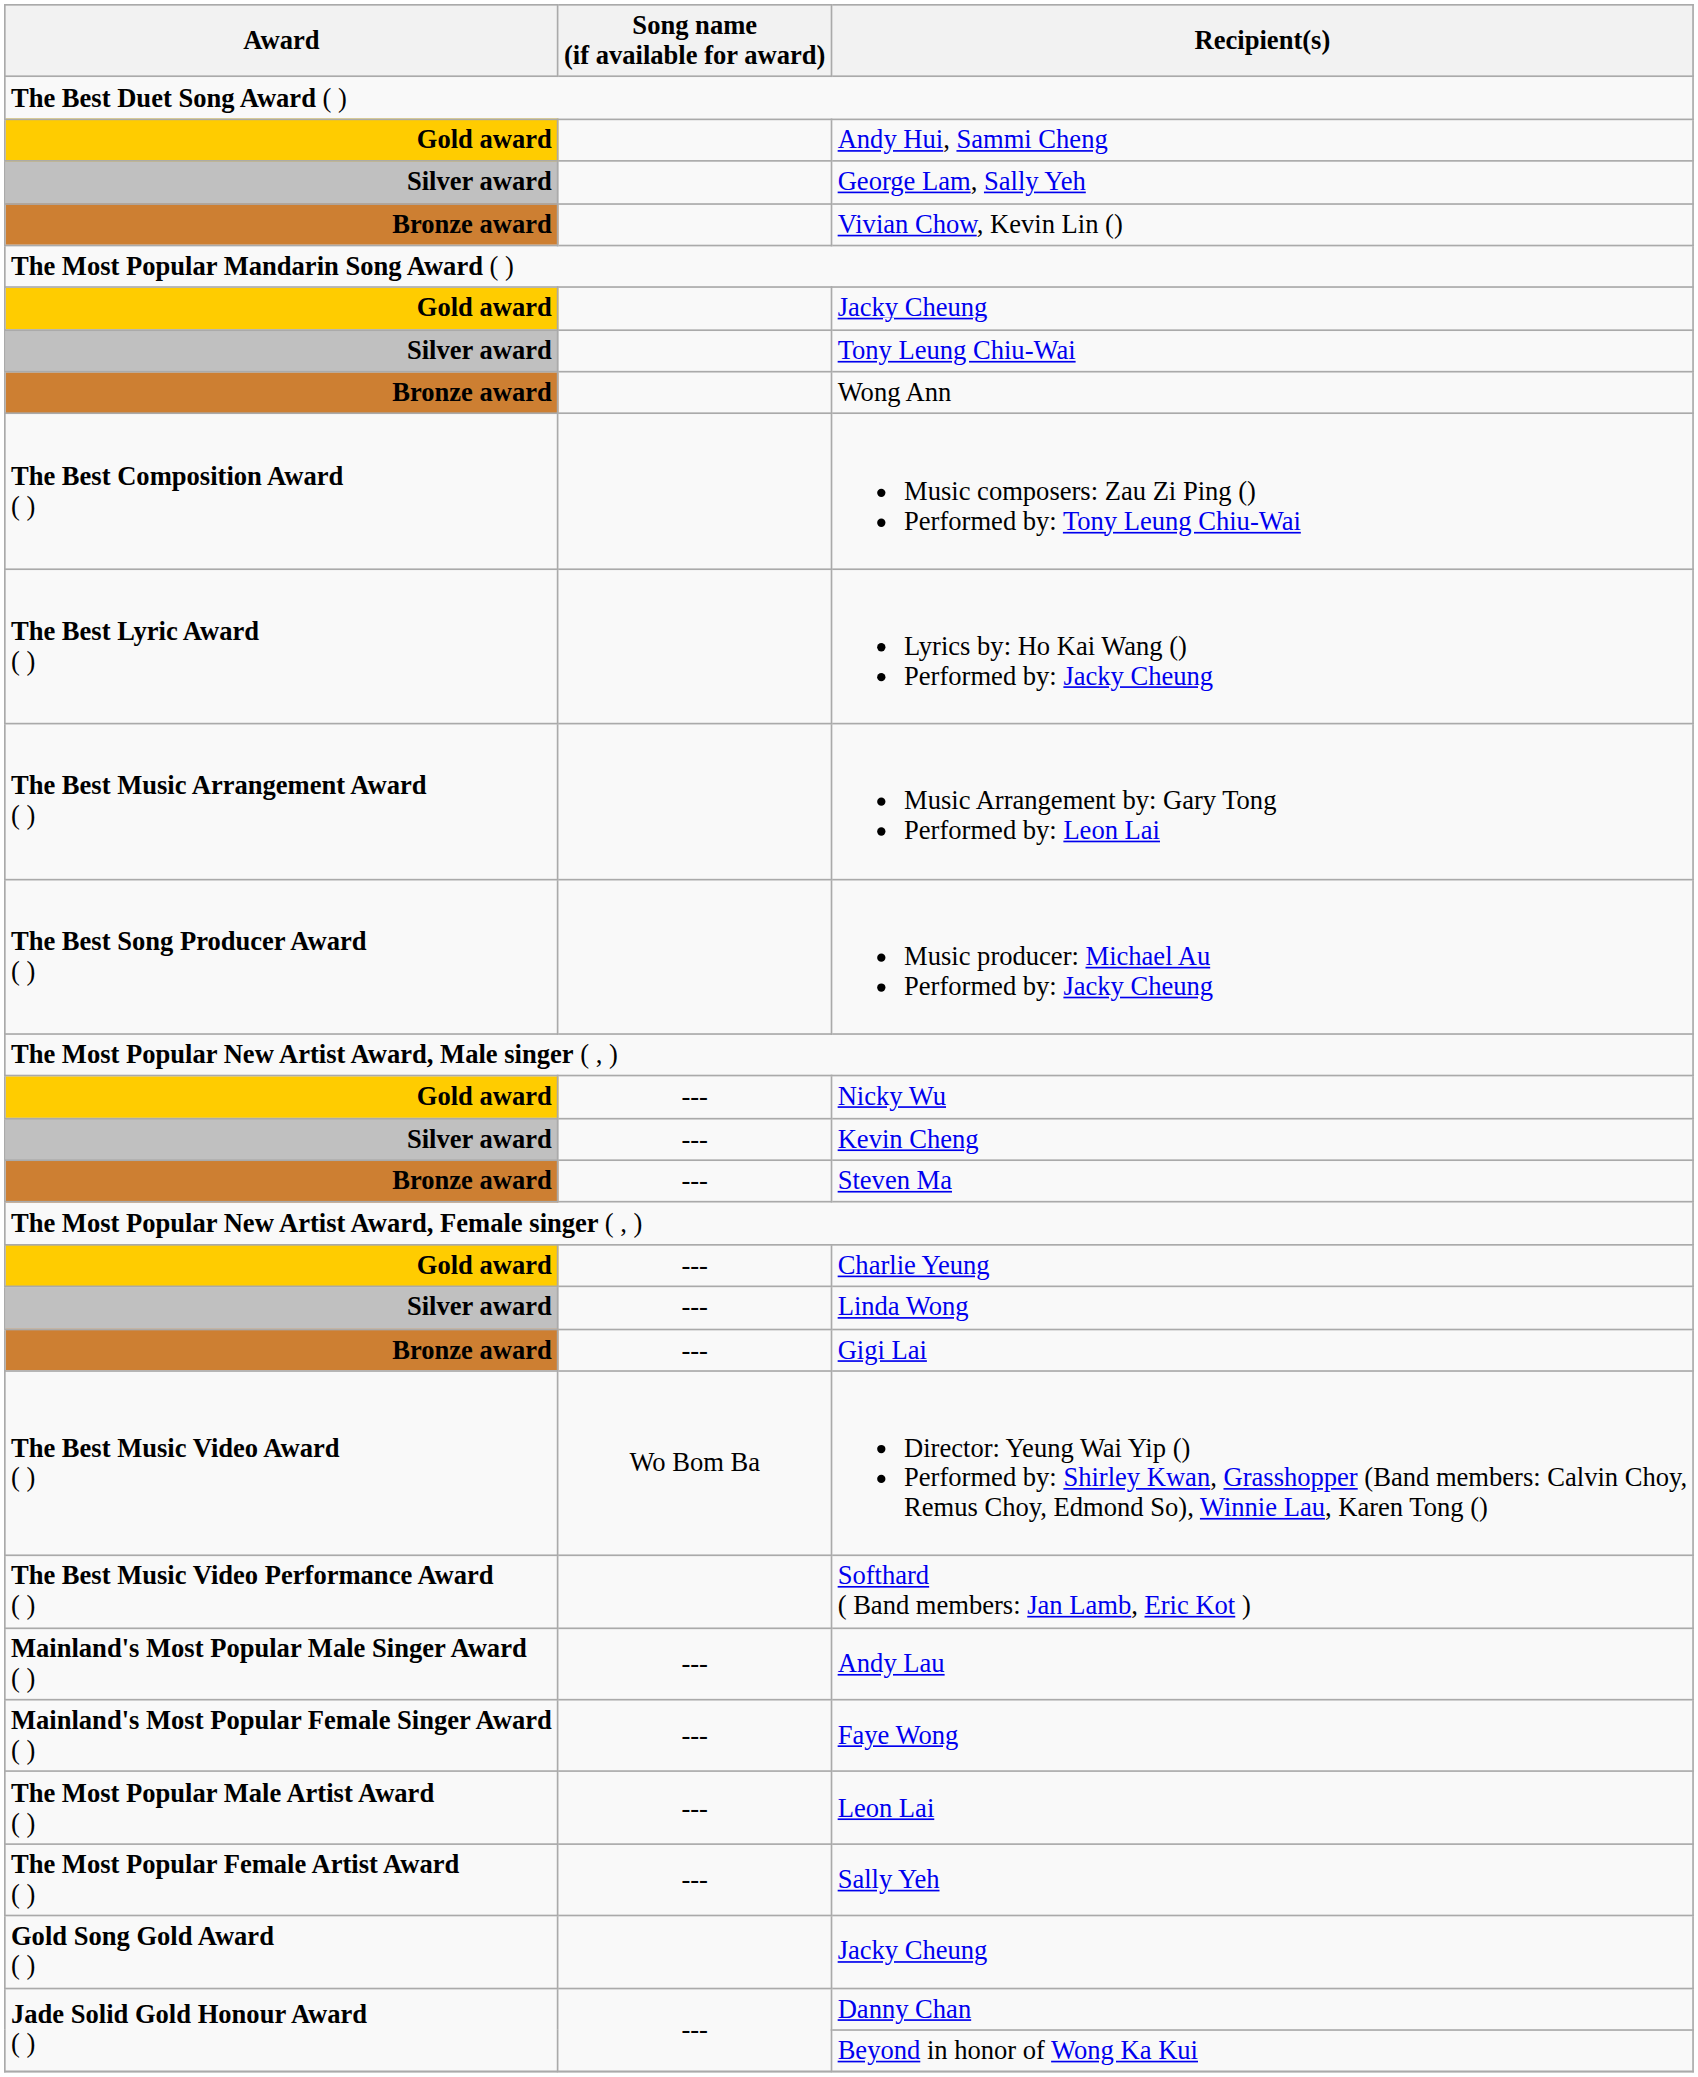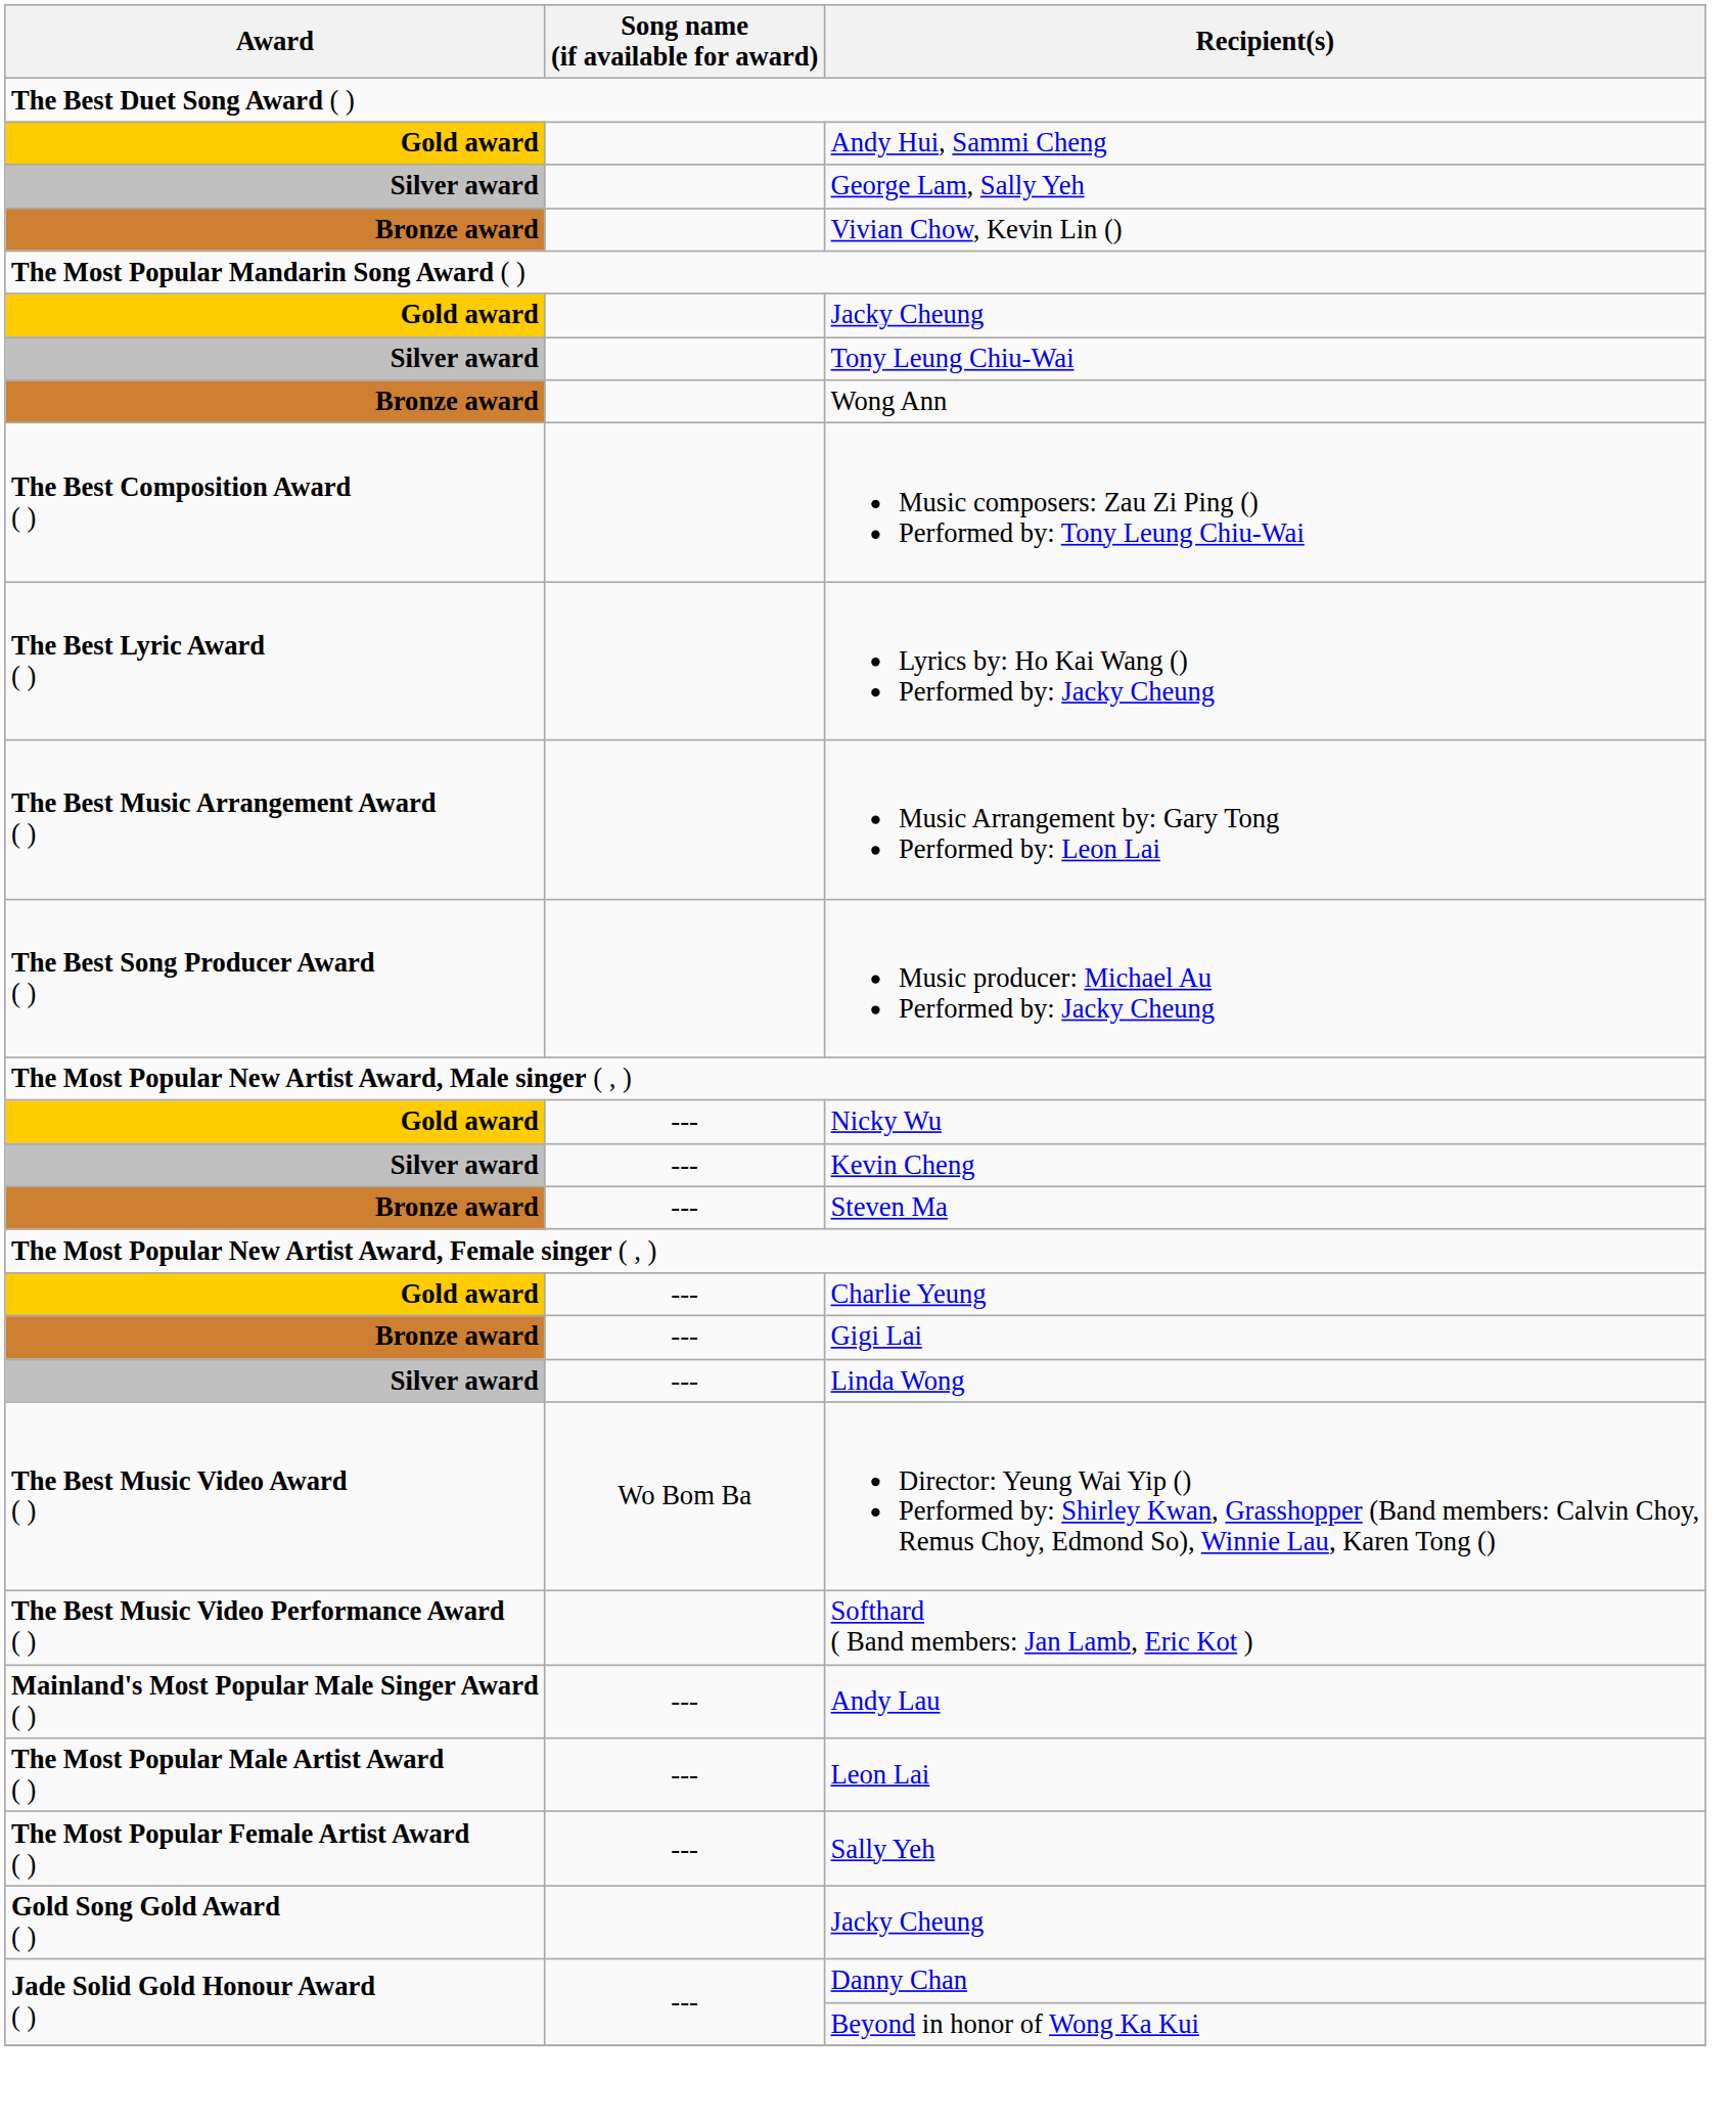rows swapped: Linda Wong <-> Gigi Lai
- row: Mainland's Most Popular Female Singer Award ( ) | --- | Faye Wong
